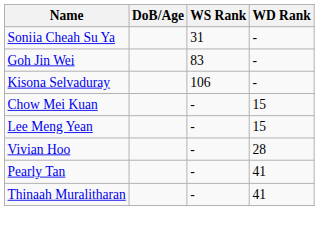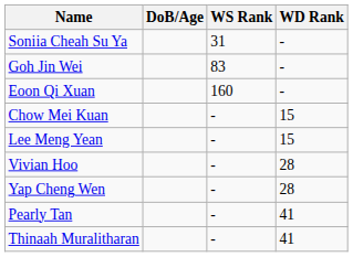- row: Kisona Selvaduray | 106 | -
+ row: Eoon Qi Xuan | 160 | -
+ row: Yap Cheng Wen | - | 28
